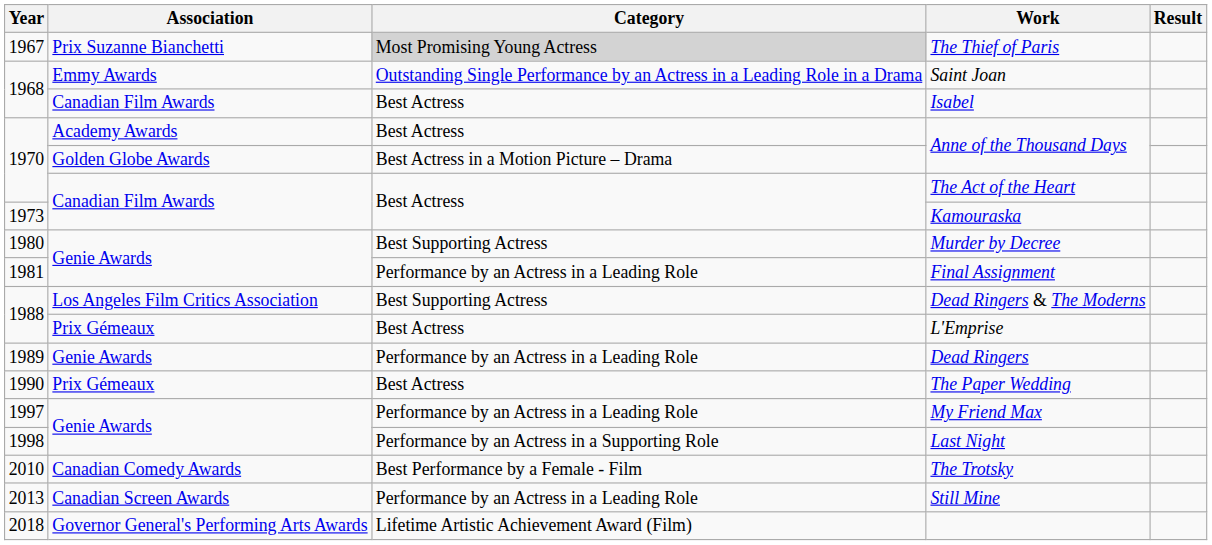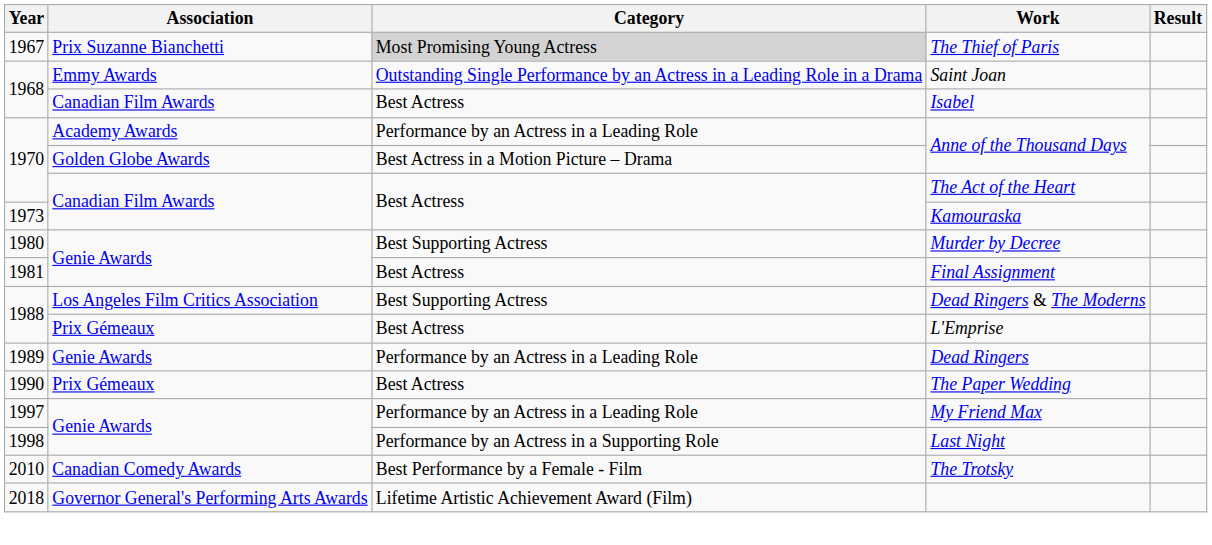Academy Awards / Anne of the Thousand Days | Category: Best Actress -> Performance by an Actress in a Leading Role
Final Assignment | Category: Performance by an Actress in a Leading Role -> Best Actress
- row: 2013 | Canadian Screen Awards | Performance by an Actress in a Leading Role | Still Mine
